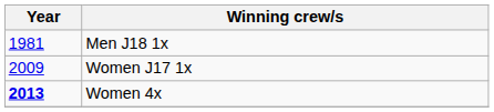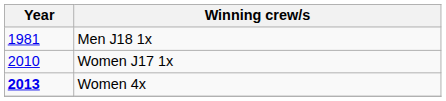Women J17 1x | Year: 2009 -> 2010
